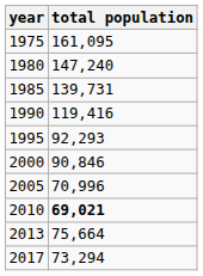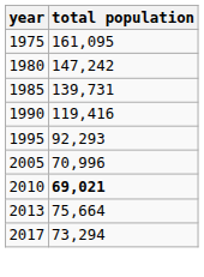1980 | total population: 147,240 -> 147,242
- row: 2000 | 90,846
